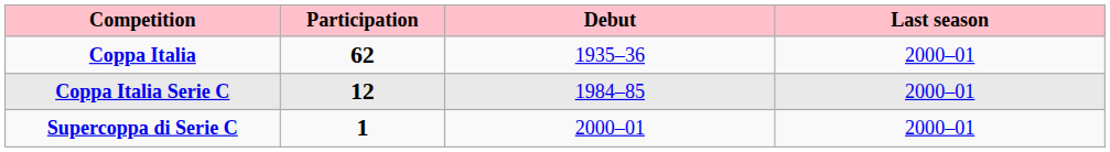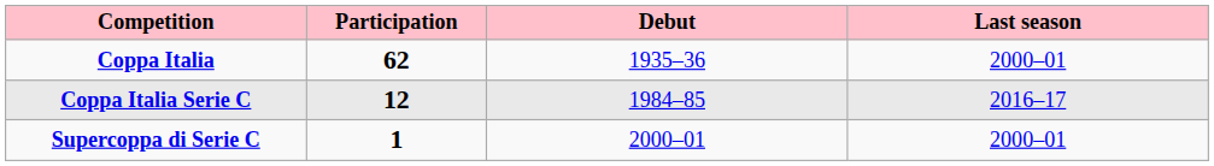Coppa Italia Serie C | Last season: 2000–01 -> 2016–17
